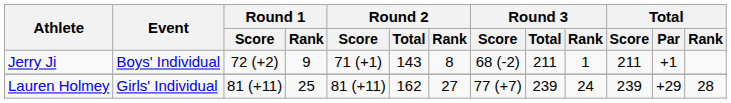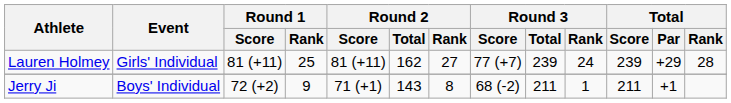rows swapped: Lauren Holmey <-> Jerry Ji
